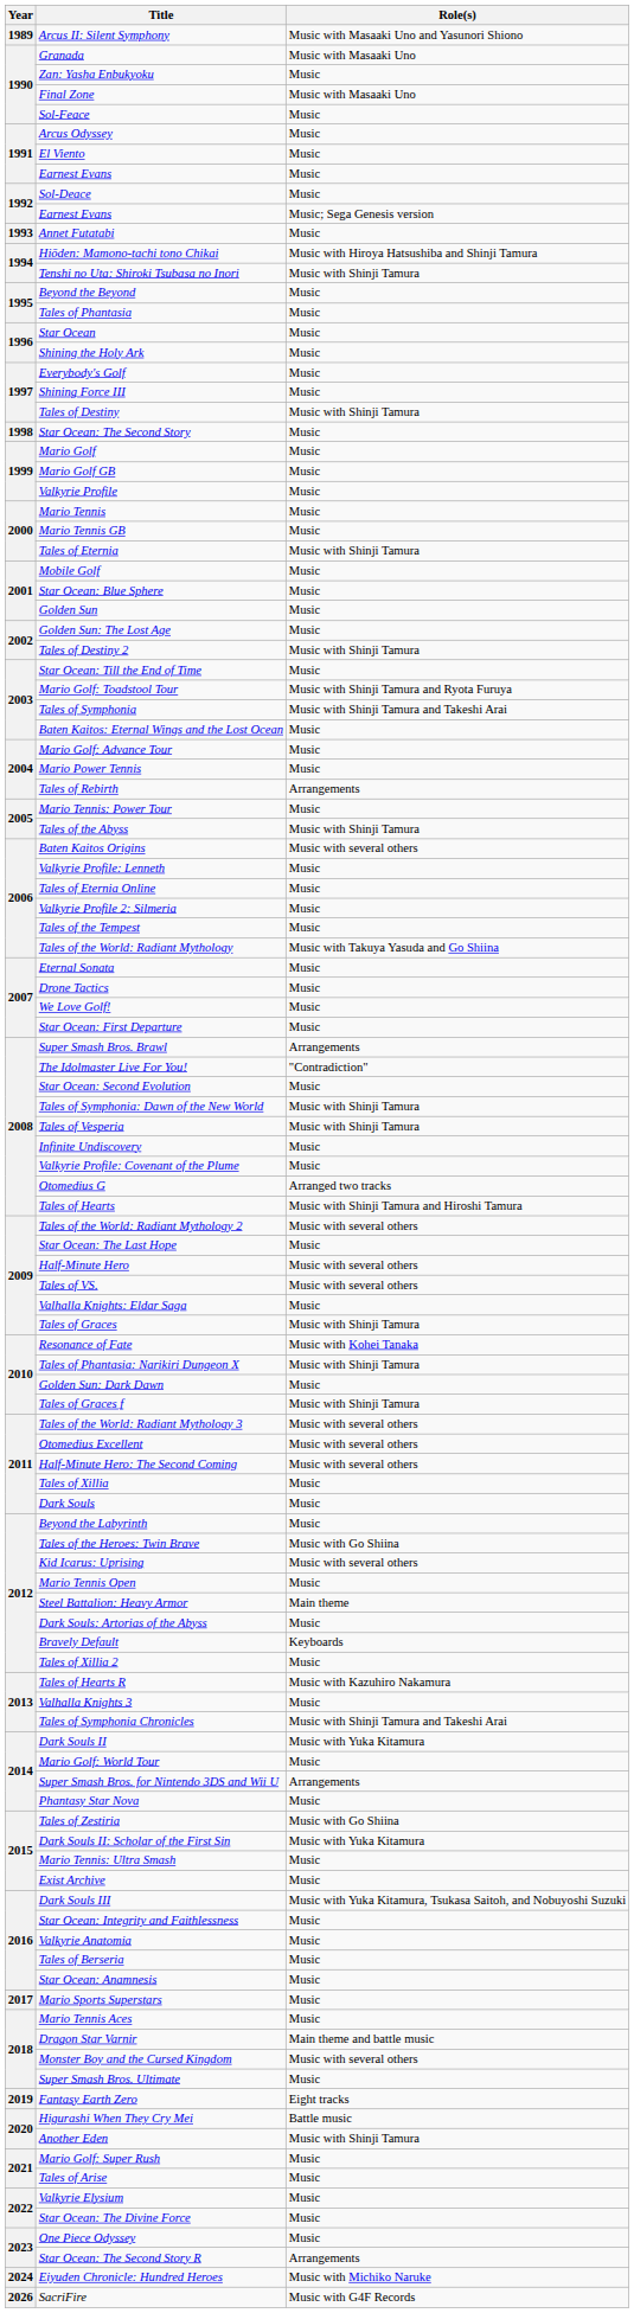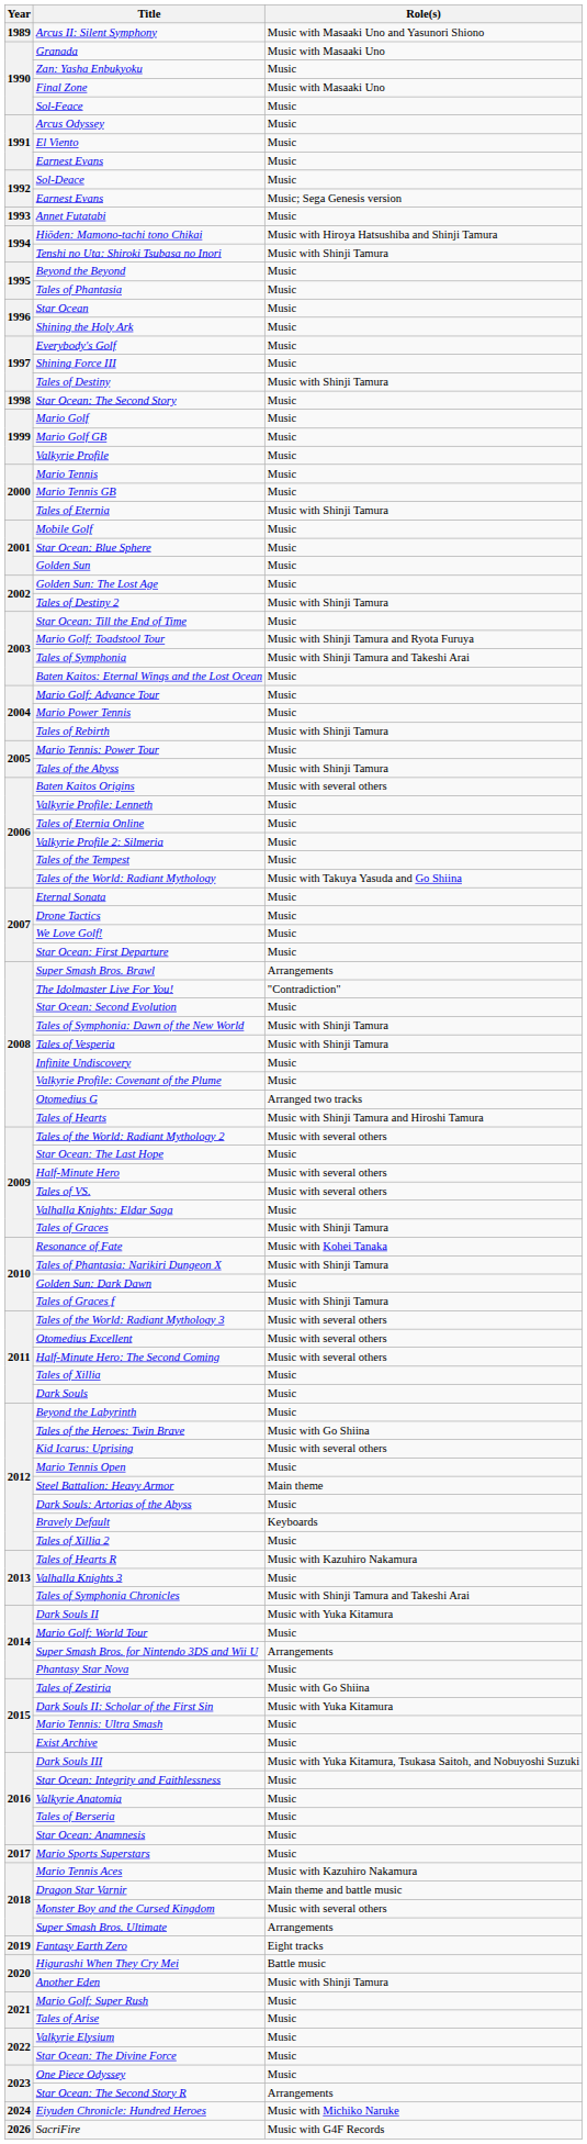Tales of Rebirth | Role(s): Arrangements -> Music with Shinji Tamura
Mario Tennis Aces | Role(s): Music -> Music with Kazuhiro Nakamura
Super Smash Bros. Ultimate | Role(s): Music -> Arrangements
